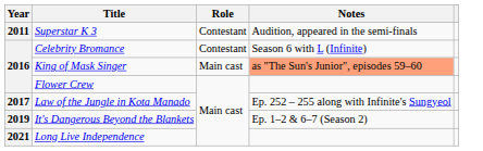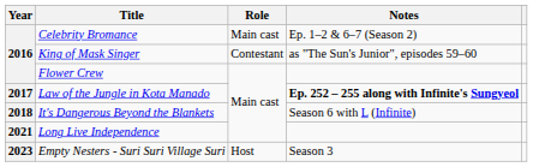- row: 2011 | Superstar K 3 | Contestant | Audition, appeared in the semi-finals
Celebrity Bromance | Role: Contestant -> Main cast
Celebrity Bromance | Notes: Season 6 with L (Infinite) -> Ep. 1–2 & 6–7 (Season 2)
King of Mask Singer | Role: Main cast -> Contestant
King of Mask Singer | Notes: lightsalmon background -> no background
Law of the Jungle in Kota Manado | Notes: normal -> bold
It's Dangerous Beyond the Blankets | Year: 2019 -> 2018
It's Dangerous Beyond the Blankets | Notes: Ep. 1–2 & 6–7 (Season 2) -> Season 6 with L (Infinite)
+ row: 2023 | Empty Nesters - Suri Suri Village Suri | Host | Season 3
